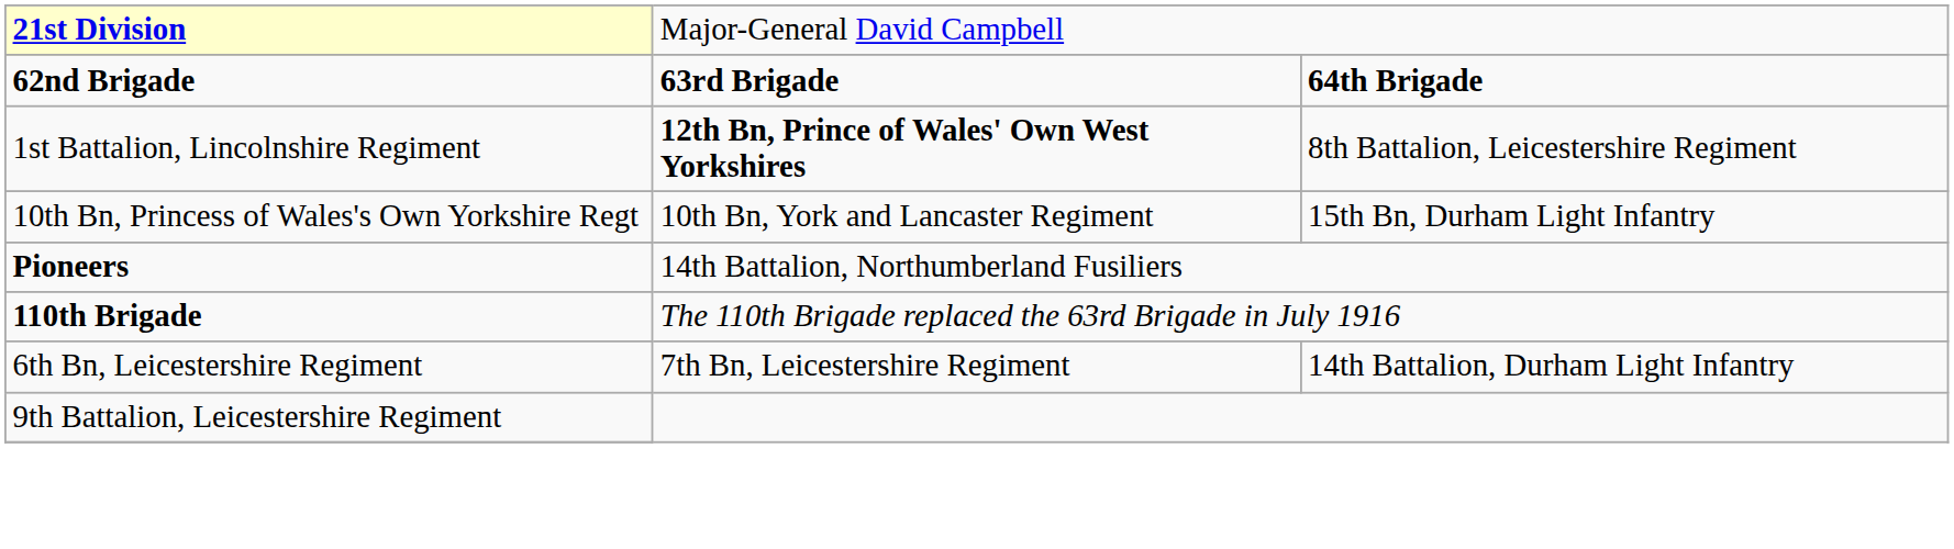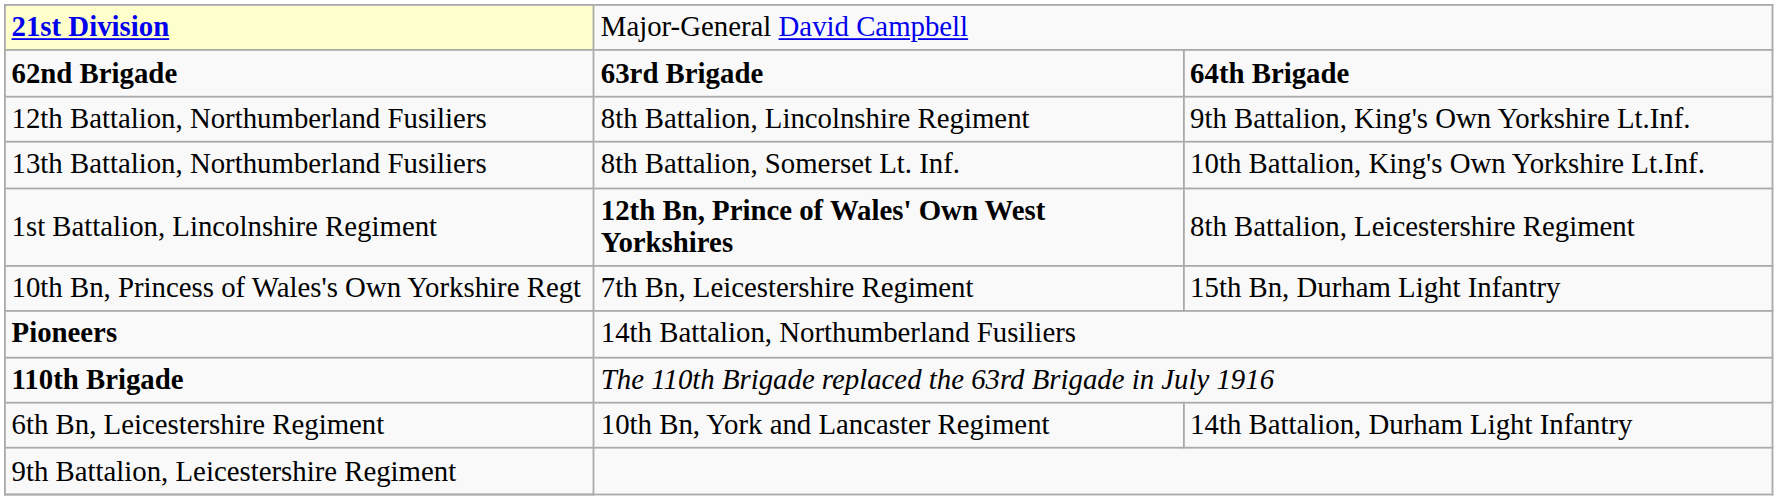+ row: 12th Battalion, Northumberland Fusiliers | 8th Battalion, Lincolnshire Regiment | 9th Battalion, King's Own Yorkshire Lt.Inf.
+ row: 13th Battalion, Northumberland Fusiliers | 8th Battalion, Somerset Lt. Inf. | 10th Battalion, King's Own Yorkshire Lt.Inf.
10th Bn, Princess of Wales's Own Yorkshire Regt | column 2: 10th Bn, York and Lancaster Regiment -> 7th Bn, Leicestershire Regiment
6th Bn, Leicestershire Regiment | column 2: 7th Bn, Leicestershire Regiment -> 10th Bn, York and Lancaster Regiment
